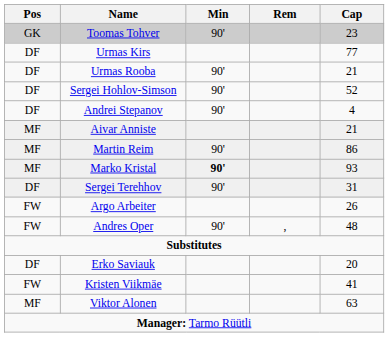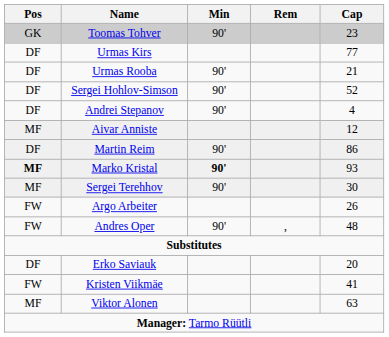Aivar Anniste | Cap: 21 -> 12
Martin Reim | Pos: MF -> DF
Marko Kristal | Pos: normal -> bold
Sergei Terehhov | Pos: DF -> MF
Sergei Terehhov | Cap: 31 -> 30
